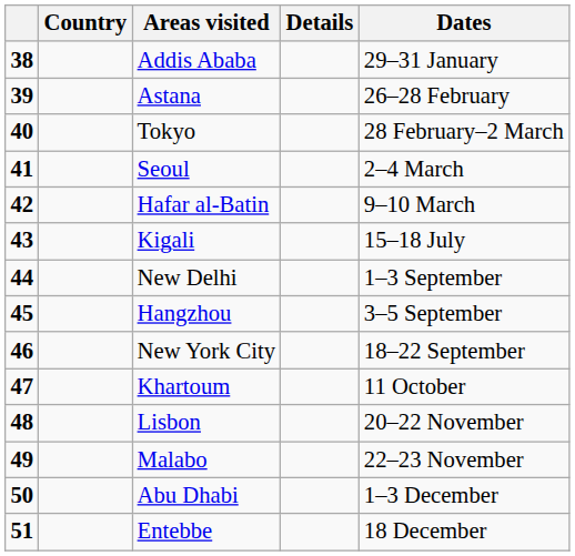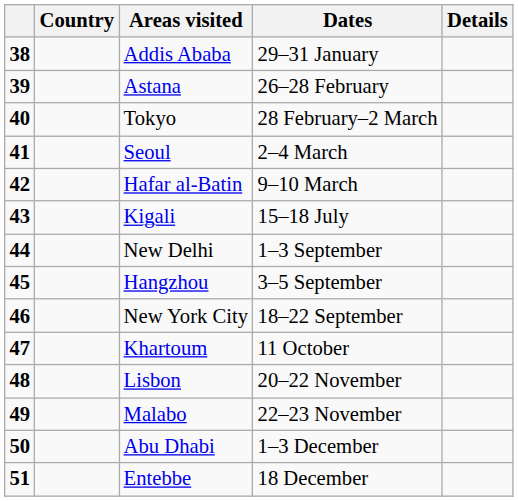columns swapped: Dates <-> Details
